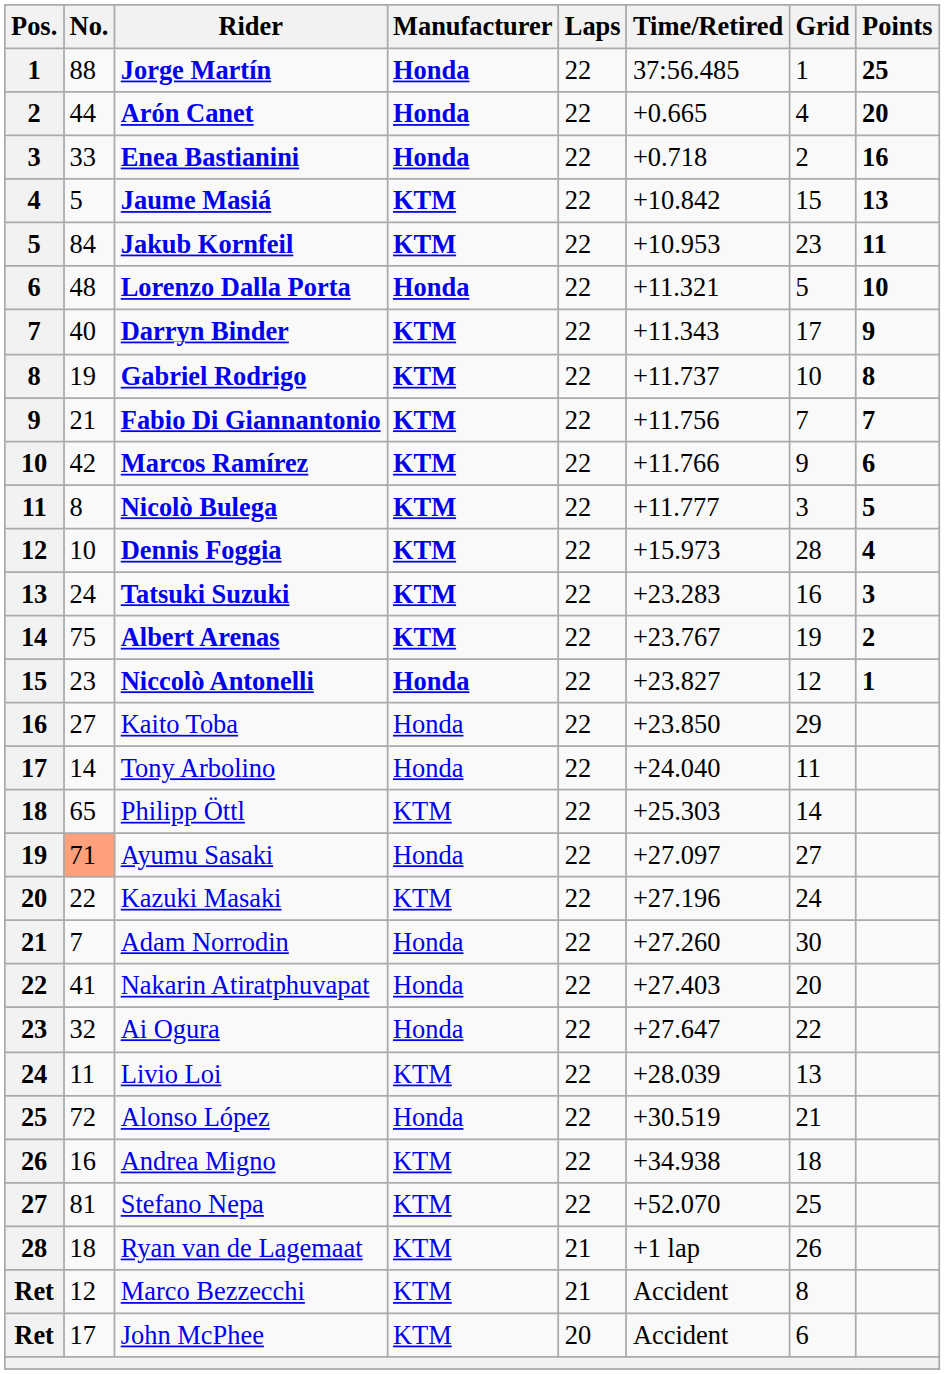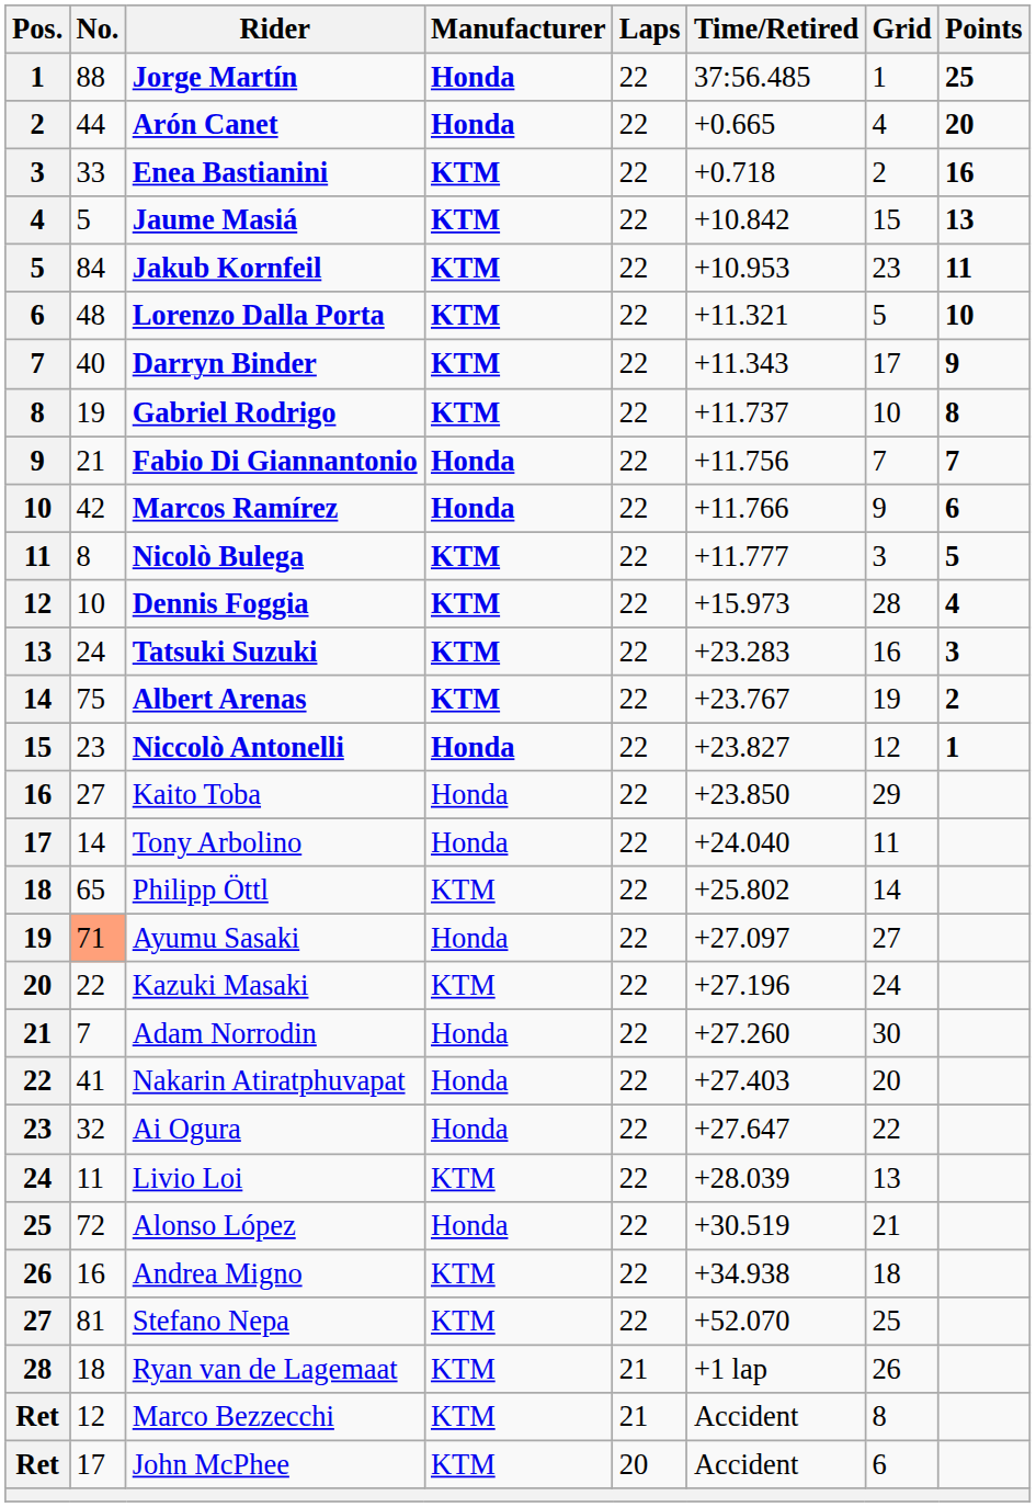Enea Bastianini | Manufacturer: Honda -> KTM
Lorenzo Dalla Porta | Manufacturer: Honda -> KTM
Fabio Di Giannantonio | Manufacturer: KTM -> Honda
Marcos Ramírez | Manufacturer: KTM -> Honda
Philipp Öttl | Time/Retired: +25.303 -> +25.802
